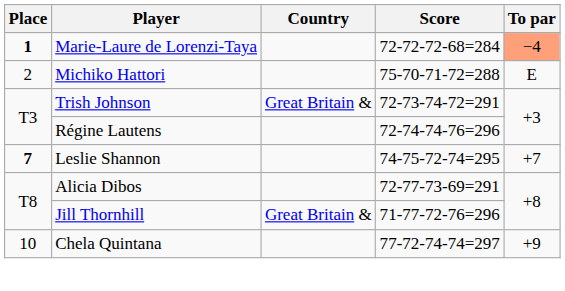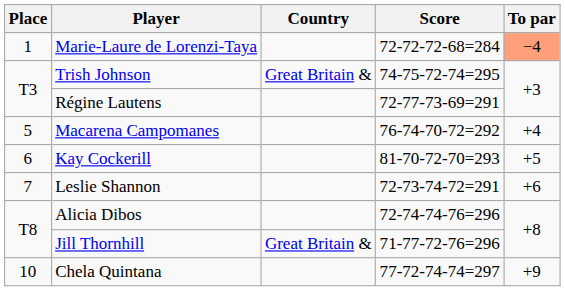Marie-Laure de Lorenzi-Taya | Place: bold -> normal
- row: 2 | Michiko Hattori | 75-70-71-72=288 | E
Trish Johnson | Score: 72-73-74-72=291 -> 74-75-72-74=295
Régine Lautens | Score: 72-74-74-76=296 -> 72-77-73-69=291
+ row: 5 | Macarena Campomanes | 76-74-70-72=292 | +4
+ row: 6 | Kay Cockerill | 81-70-72-70=293 | +5
Leslie Shannon | Place: bold -> normal
Leslie Shannon | Score: 74-75-72-74=295 -> 72-73-74-72=291
Leslie Shannon | To par: +7 -> +6
Alicia Dibos | Score: 72-77-73-69=291 -> 72-74-74-76=296
